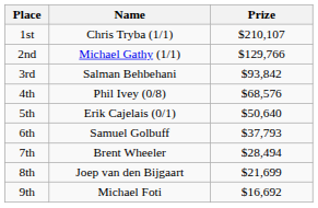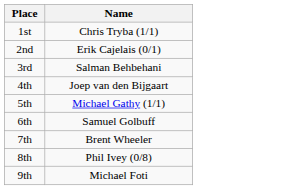- column: Prize | $210,107 | $129,766 | $93,842 | $68,576 | $50,640 | $37,793 | $28,494 | $21,699 | $16,692
2nd | Name: Michael Gathy (1/1) -> Erik Cajelais (0/1)
4th | Name: Phil Ivey (0/8) -> Joep van den Bijgaart
5th | Name: Erik Cajelais (0/1) -> Michael Gathy (1/1)
8th | Name: Joep van den Bijgaart -> Phil Ivey (0/8)
